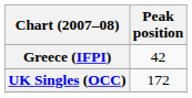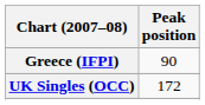Greece (IFPI) | Peak position: 42 -> 90
